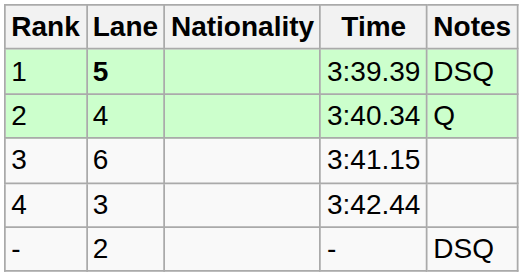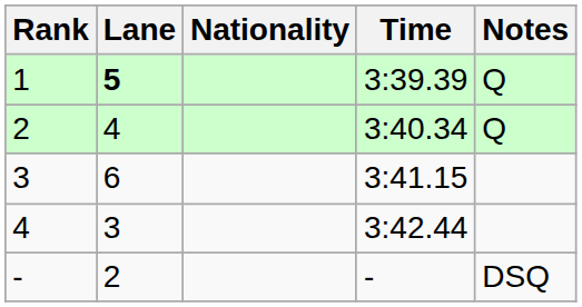1 | Notes: DSQ -> Q
